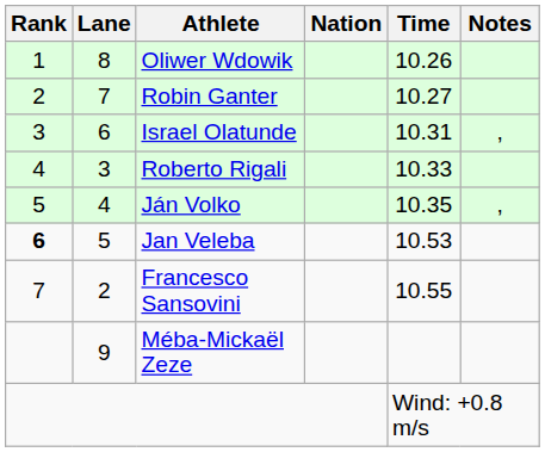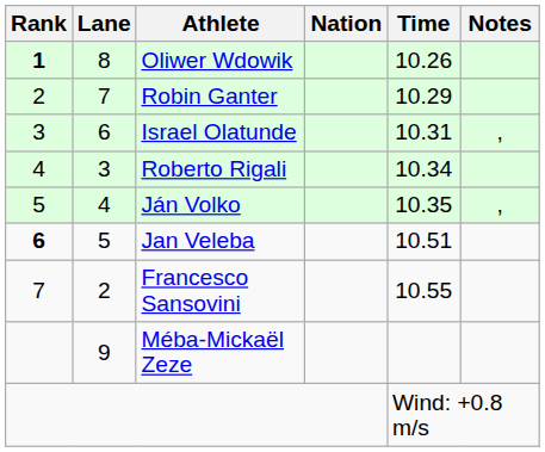Oliwer Wdowik | Rank: normal -> bold
Robin Ganter | Time: 10.27 -> 10.29
Roberto Rigali | Time: 10.33 -> 10.34
Jan Veleba | Time: 10.53 -> 10.51
